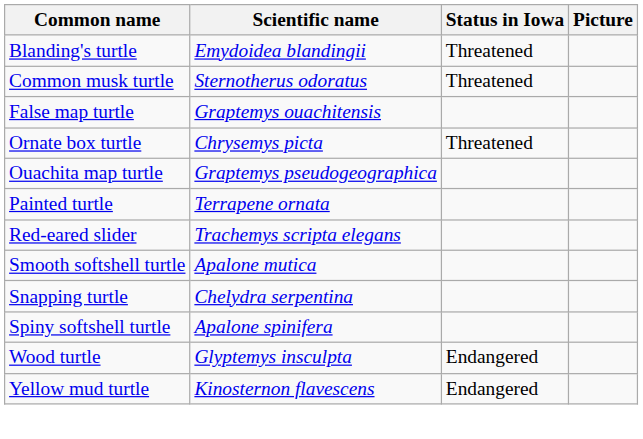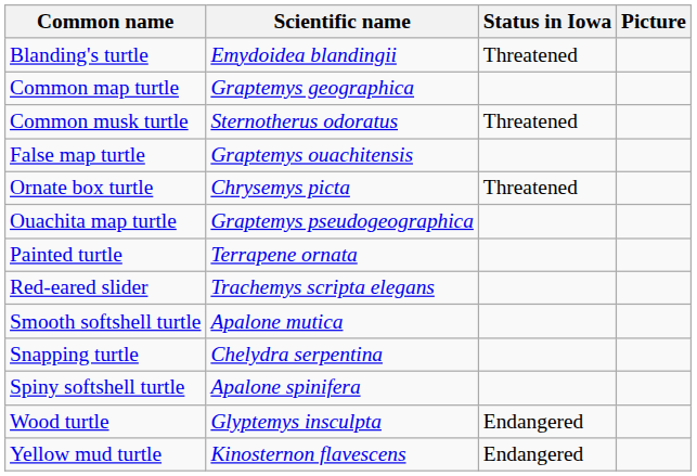+ row: Common map turtle | Graptemys geographica
